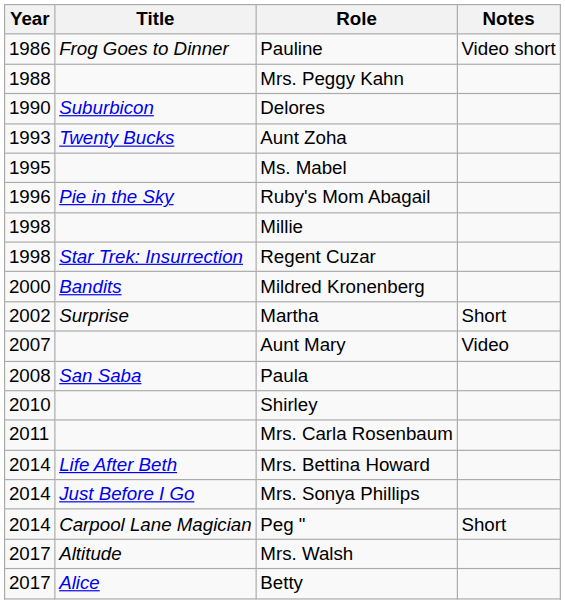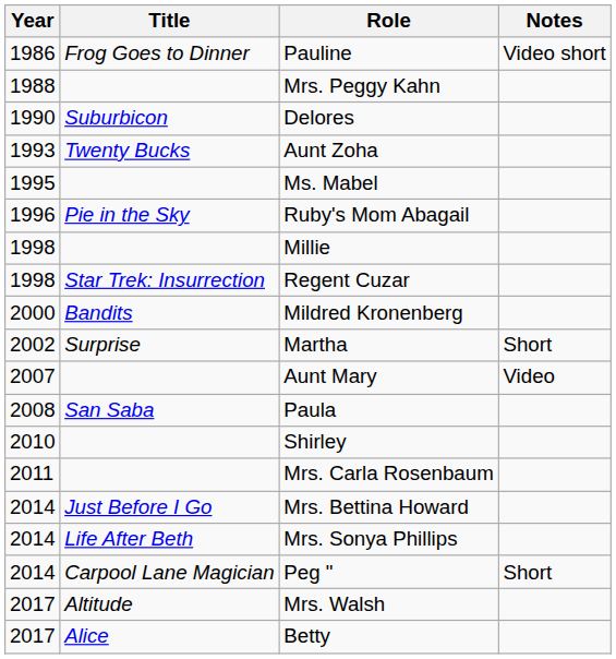Mrs. Bettina Howard | Title: Life After Beth -> Just Before I Go
Mrs. Sonya Phillips | Title: Just Before I Go -> Life After Beth
